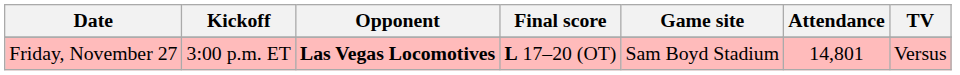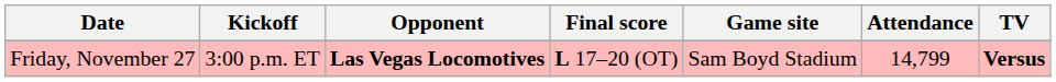Friday, November 27 | Attendance: 14,801 -> 14,799
Friday, November 27 | TV: normal -> bold
